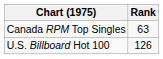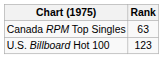U.S. Billboard Hot 100 | Rank: 126 -> 123
